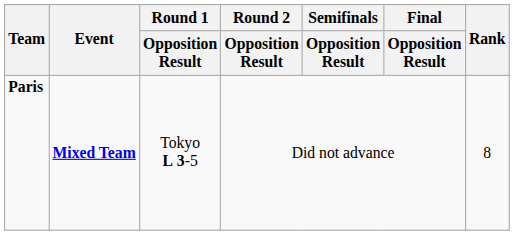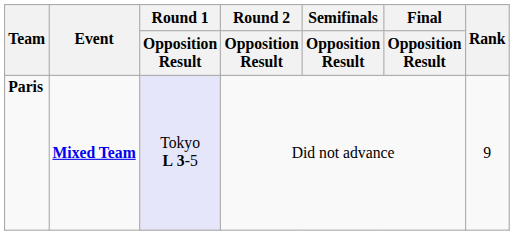Paris | Round 1 / Opposition Result: no background -> lavender background
Paris | Rank: 8 -> 9
